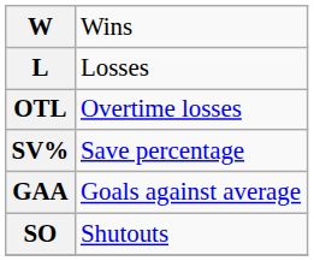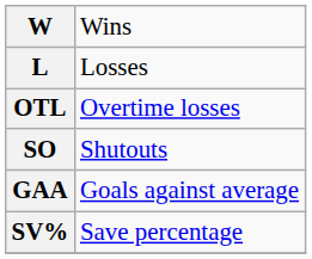rows swapped: SO <-> SV%
